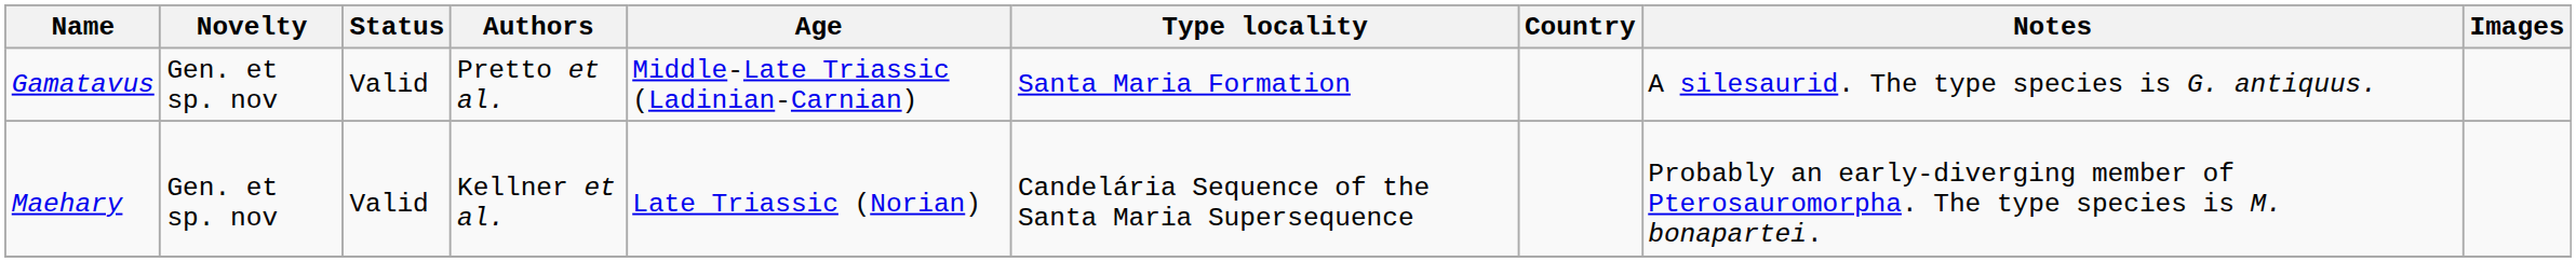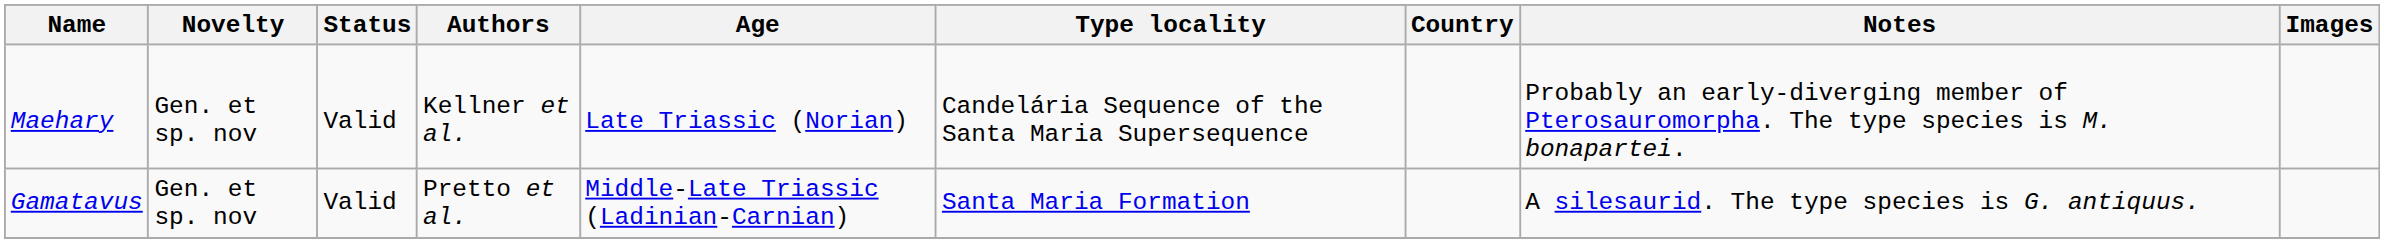rows swapped: Gamatavus <-> Maehary
